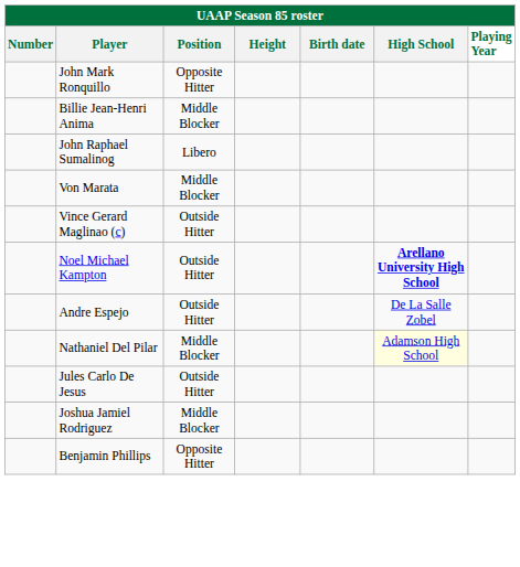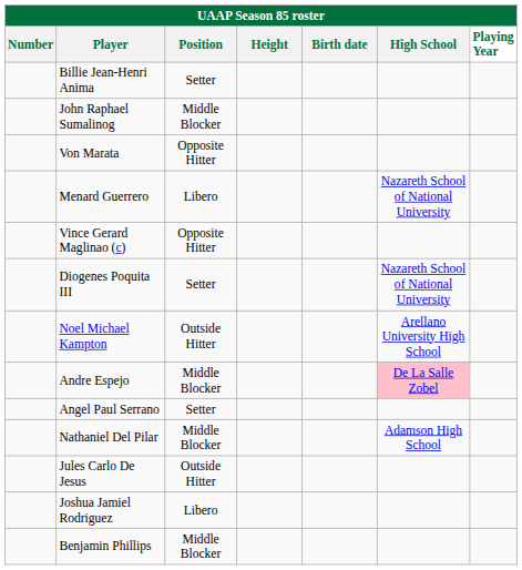- row: John Mark Ronquillo | Opposite Hitter
Billie Jean-Henri Anima | Position: Middle Blocker -> Setter
John Raphael Sumalinog | Position: Libero -> Middle Blocker
Von Marata | Position: Middle Blocker -> Opposite Hitter
+ row: Menard Guerrero | Libero | Nazareth School of National University
Vince Gerard Maglinao (c) | Position: Outside Hitter -> Opposite Hitter
+ row: Diogenes Poquita III | Setter | Nazareth School of National University
Noel Michael Kampton | High School: bold -> normal
Andre Espejo | Position: Outside Hitter -> Middle Blocker
Andre Espejo | High School: no background -> pink background
+ row: Angel Paul Serrano | Setter
Nathaniel Del Pilar | High School: lightyellow background -> no background
Joshua Jamiel Rodriguez | Position: Middle Blocker -> Libero
Benjamin Phillips | Position: Opposite Hitter -> Middle Blocker
